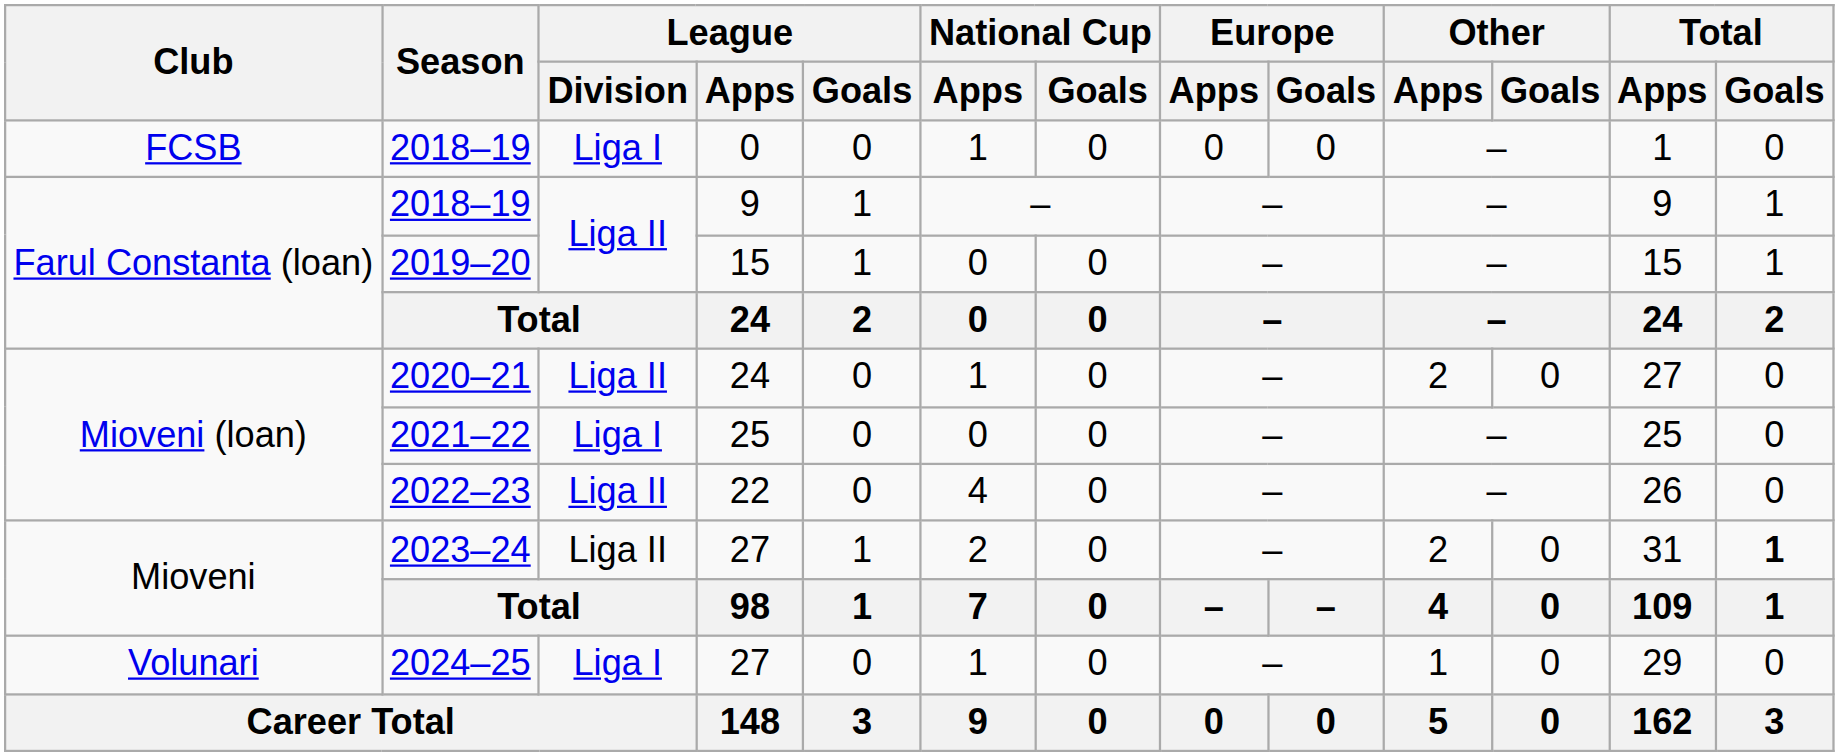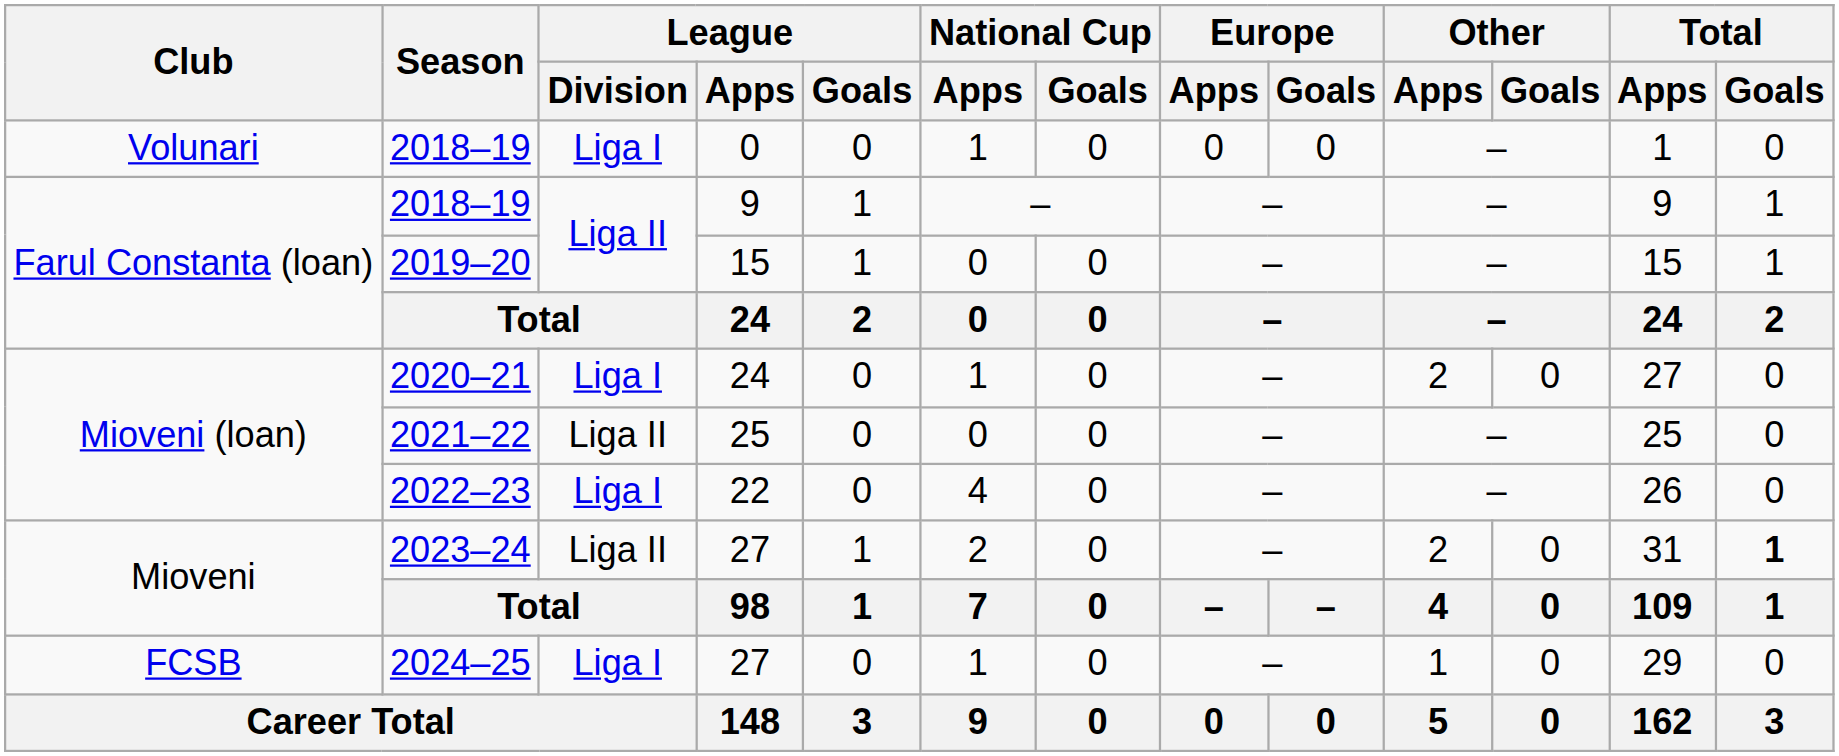2018–19 / 0 | Club: FCSB -> Volunari
2020–21 | League / Division: Liga II -> Liga I
2021–22 | League / Division: Liga I -> Liga II
2022–23 | League / Division: Liga II -> Liga I
2024–25 | Club: Volunari -> FCSB
